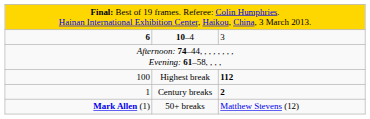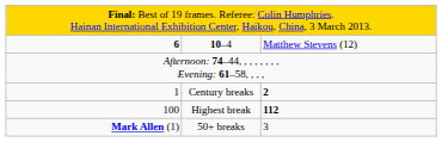10–4 | column 3: 3 -> Matthew Stevens (12)
rows swapped: Highest break <-> Century breaks
50+ breaks | column 3: Matthew Stevens (12) -> 3
